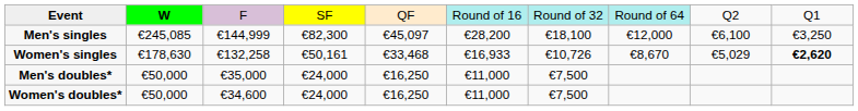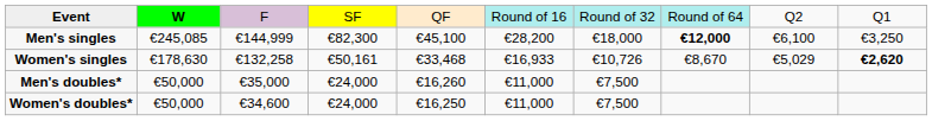Men's singles | column 5: €45,097 -> €45,100
Men's singles | column 7: €18,100 -> €18,000
Men's singles | column 8: normal -> bold
Men's doubles* | column 5: €16,250 -> €16,260
